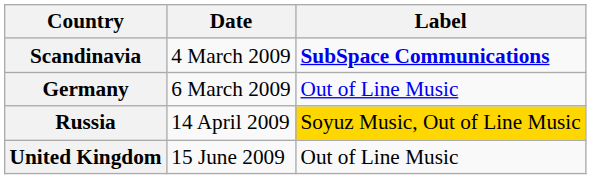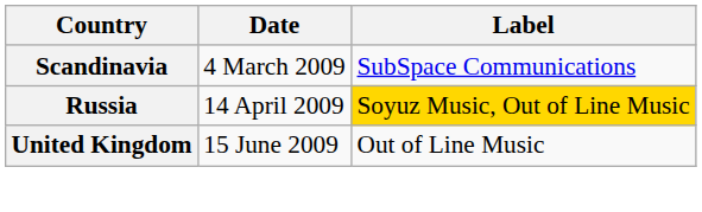Scandinavia | Label: bold -> normal
- row: Germany | 6 March 2009 | Out of Line Music
